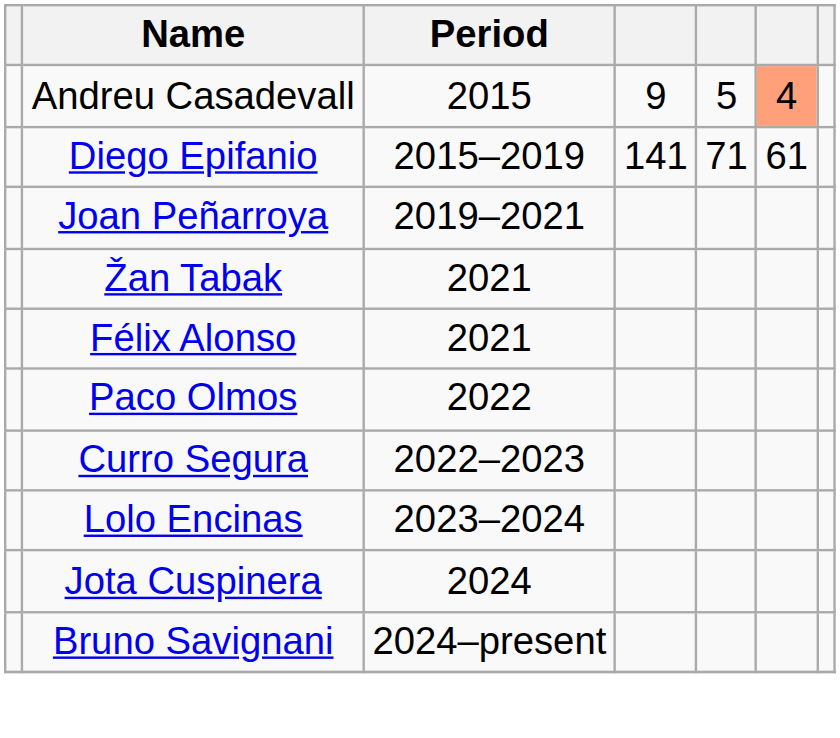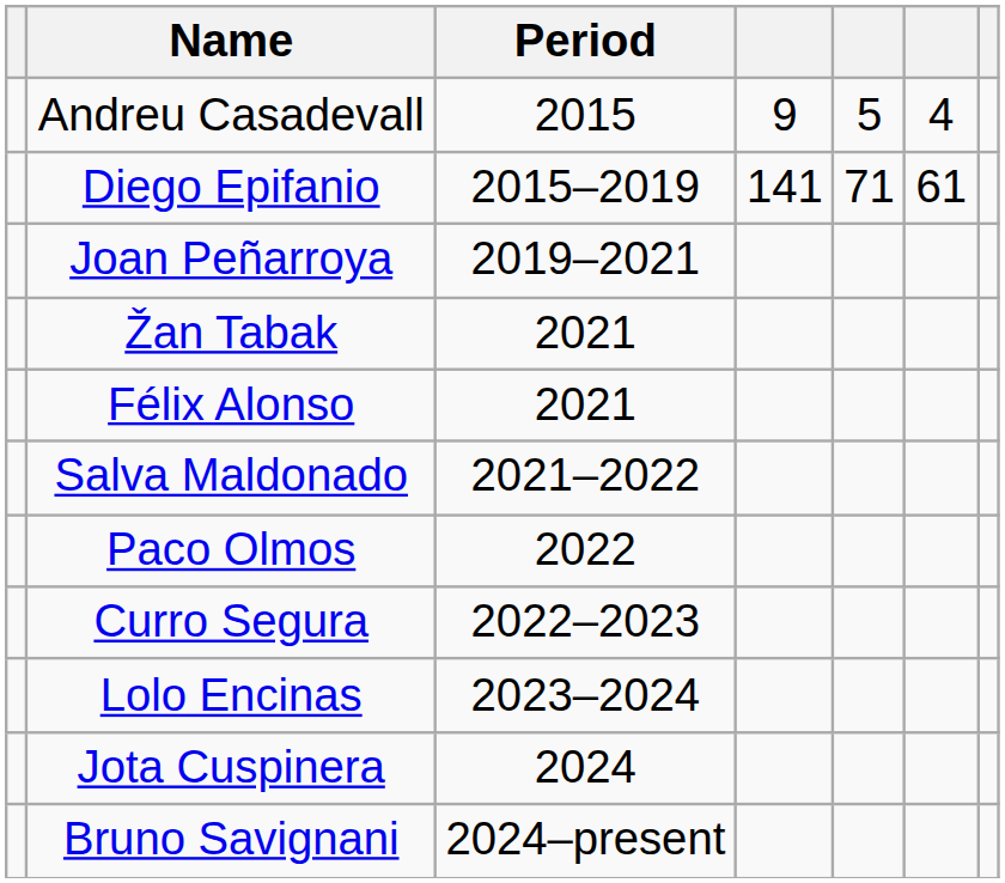Andreu Casadevall | column 6: lightsalmon background -> no background
+ row: Salva Maldonado | 2021–2022
